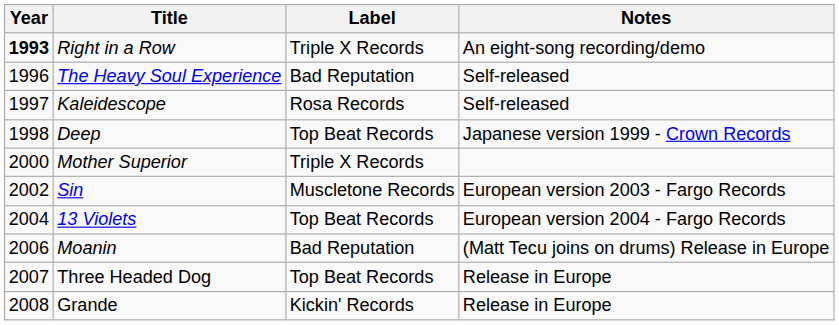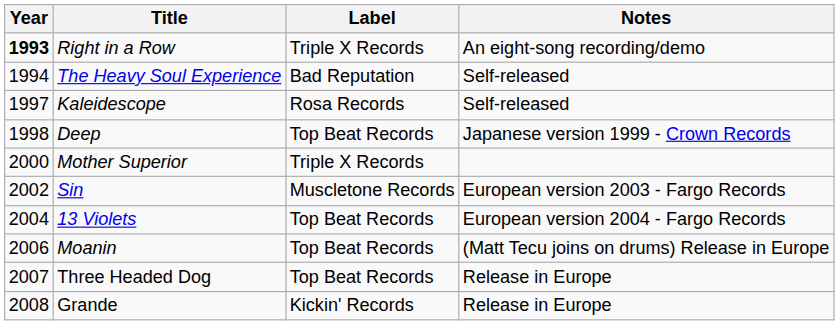The Heavy Soul Experience | Year: 1996 -> 1994
Moanin | Label: Bad Reputation -> Top Beat Records
